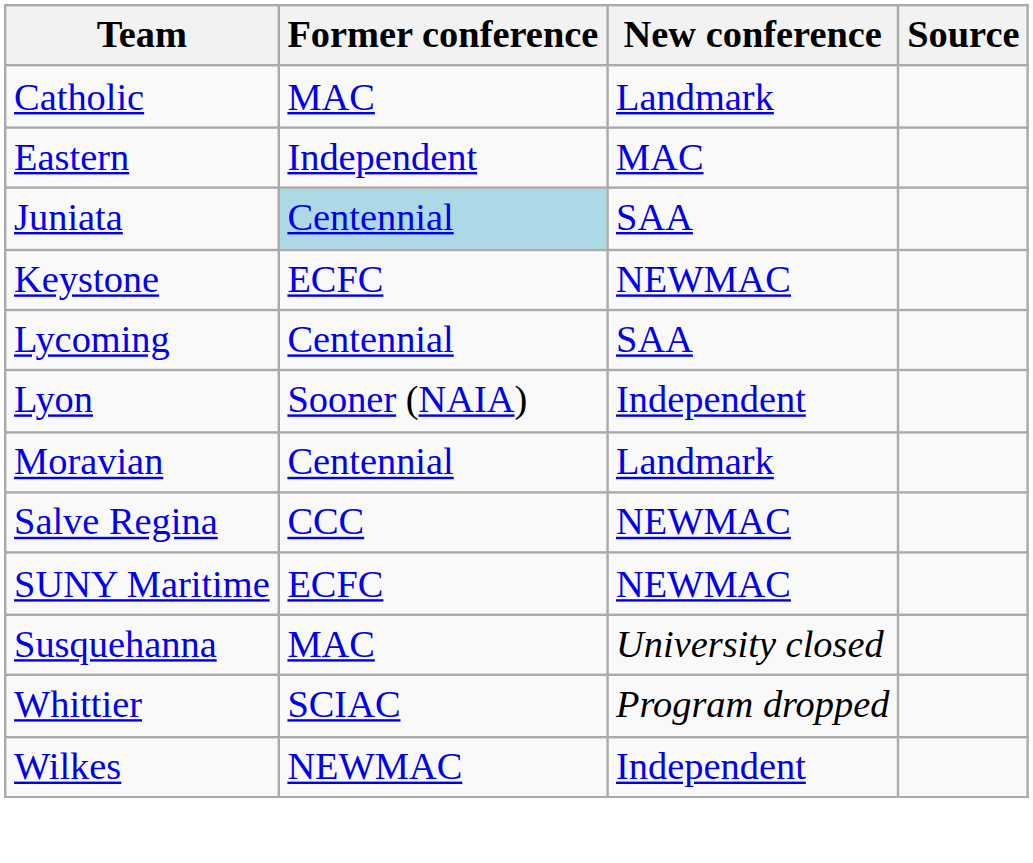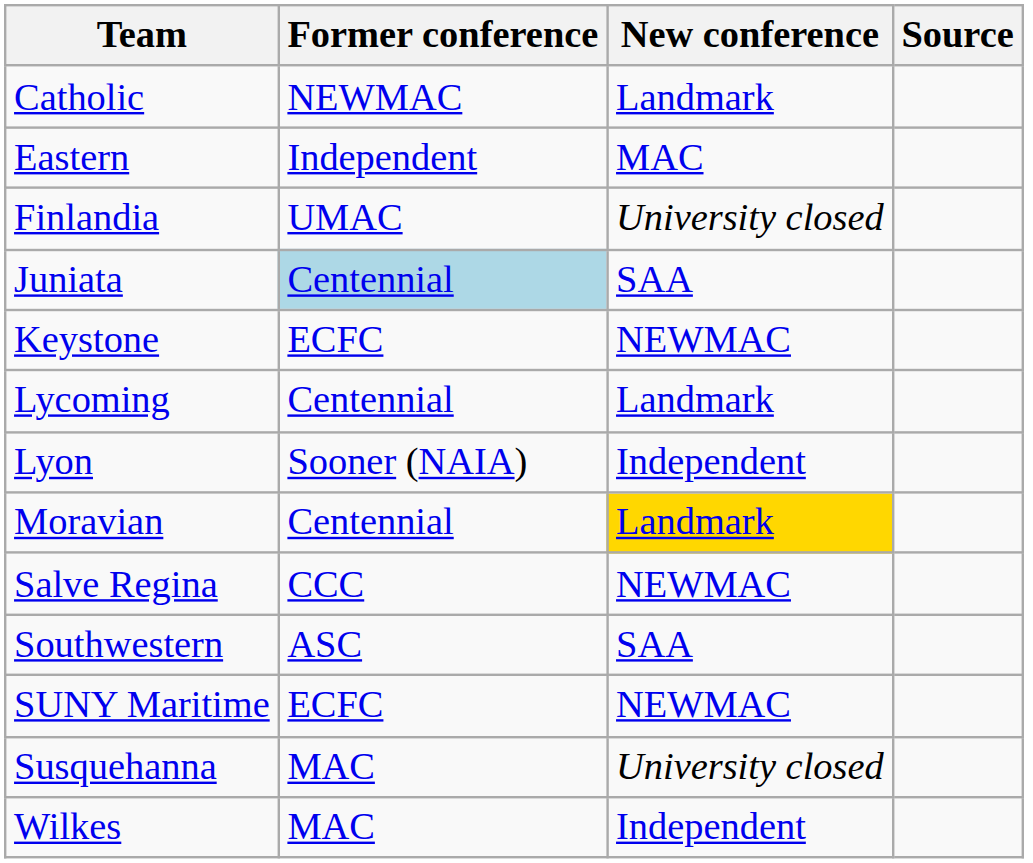Catholic | Former conference: MAC -> NEWMAC
+ row: Finlandia | UMAC | University closed
Lycoming | New conference: SAA -> Landmark
Moravian | New conference: no background -> gold background
+ row: Southwestern | ASC | SAA
- row: Whittier | SCIAC | Program dropped
Wilkes | Former conference: NEWMAC -> MAC
